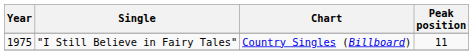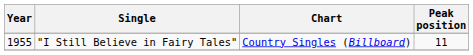"I Still Believe in Fairy Tales" | Year: 1975 -> 1955
